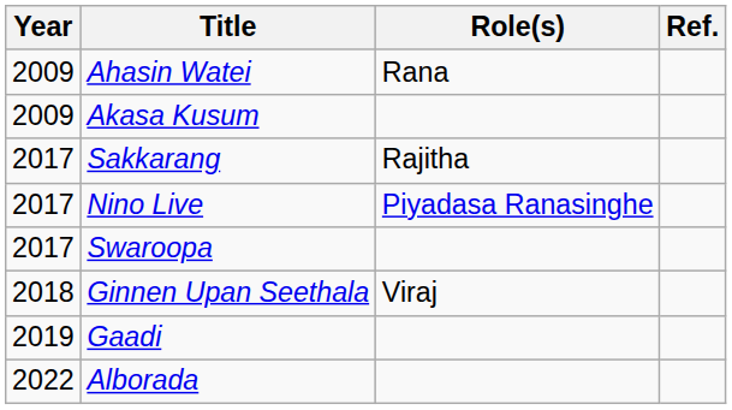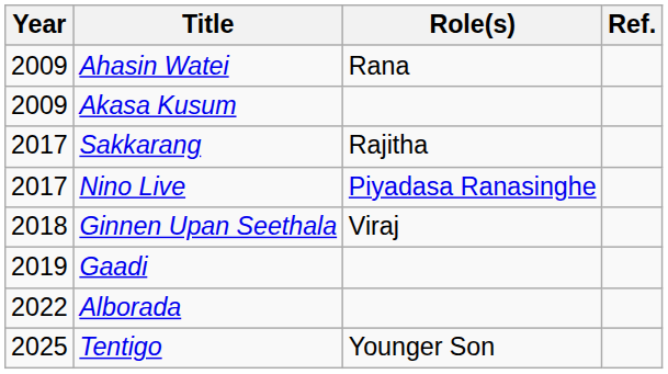- row: 2017 | Swaroopa
+ row: 2025 | Tentigo | Younger Son
